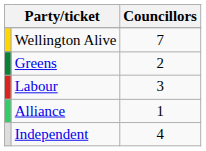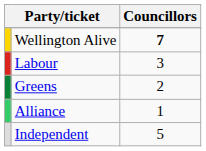Wellington Alive | Councillors: normal -> bold
rows swapped: Labour <-> Greens
Independent | Councillors: 4 -> 5
